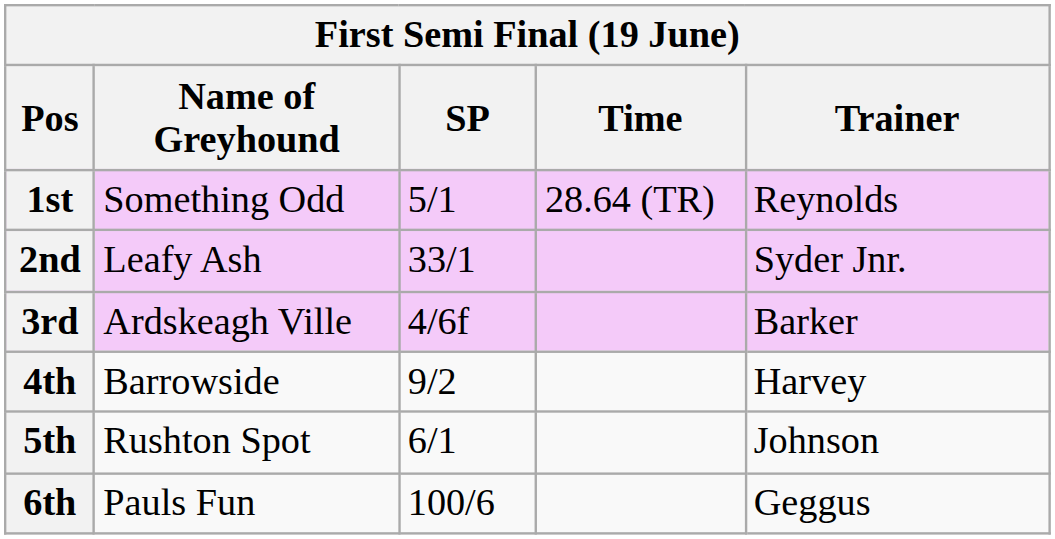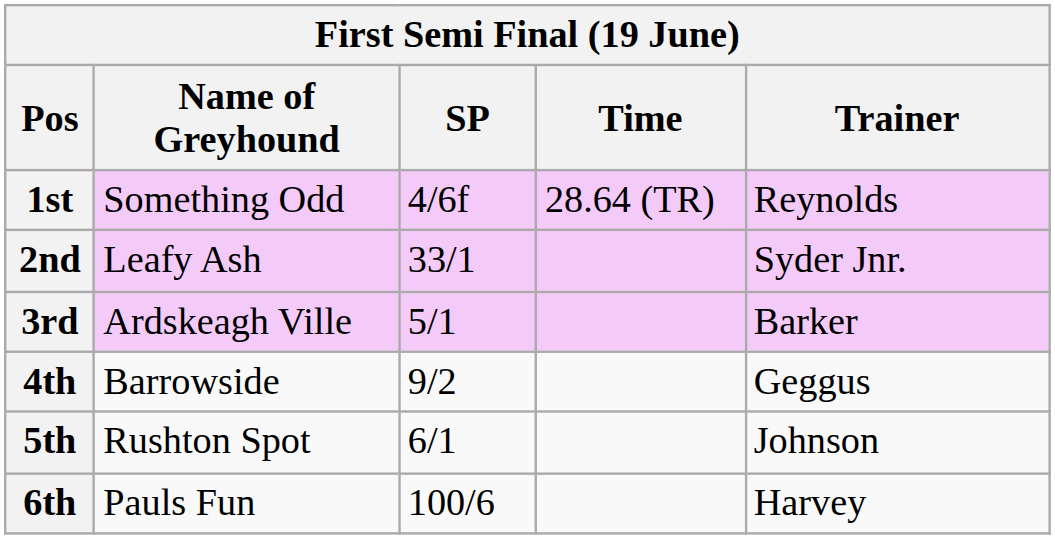1st | SP: 5/1 -> 4/6f
3rd | SP: 4/6f -> 5/1
4th | Trainer: Harvey -> Geggus
6th | Trainer: Geggus -> Harvey
